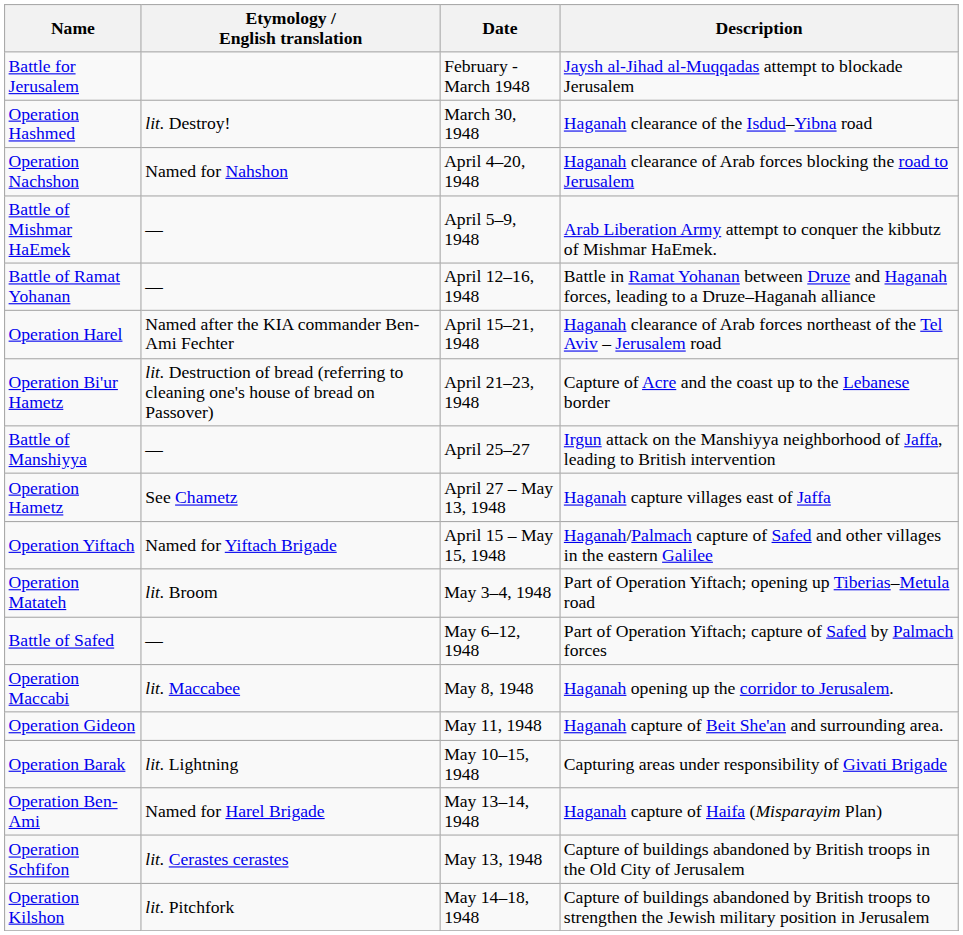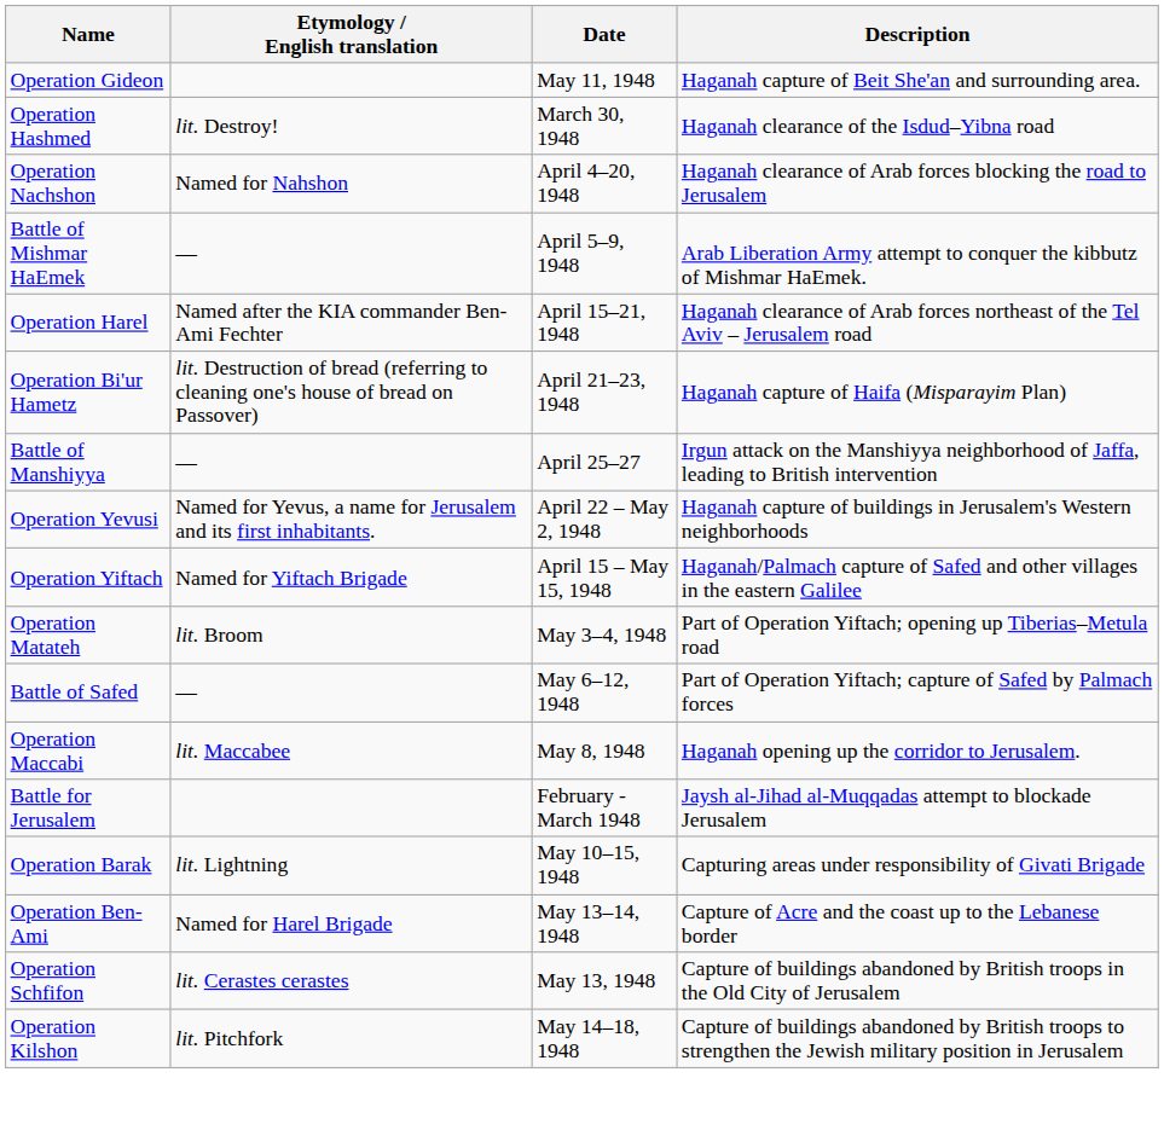rows swapped: Battle for Jerusalem <-> Operation Gideon
- row: Battle of Ramat Yohanan | — | April 12–16, 1948 | Battle in Ramat Yohanan between Druze and Haganah forces, leading to a Druze–Haganah alliance
Operation Bi'ur Hametz | Description: Capture of Acre and the coast up to the Lebanese border -> Haganah capture of Haifa (Misparayim Plan)
- row: Operation Hametz | See Chametz | April 27 – May 13, 1948 | Haganah capture villages east of Jaffa
+ row: Operation Yevusi | Named for Yevus, a name for Jerusalem and its first inhabitants. | April 22 – May 2, 1948 | Haganah capture of buildings in Jerusalem's Western neighborhoods
Operation Ben-Ami | Description: Haganah capture of Haifa (Misparayim Plan) -> Capture of Acre and the coast up to the Lebanese border
